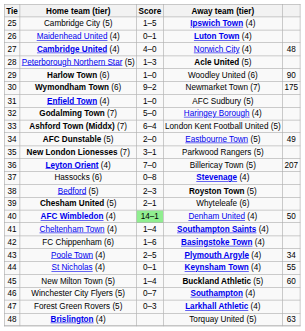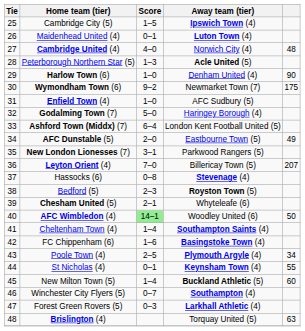Harlow Town (6) | Away team (tier): Woodley United (6) -> Denham United (4)
AFC Wimbledon (4) | Away team (tier): Denham United (4) -> Woodley United (6)
